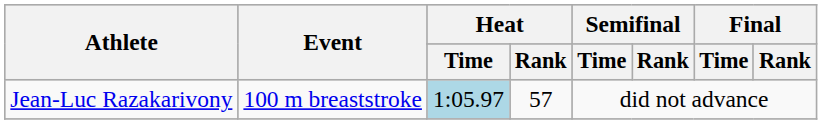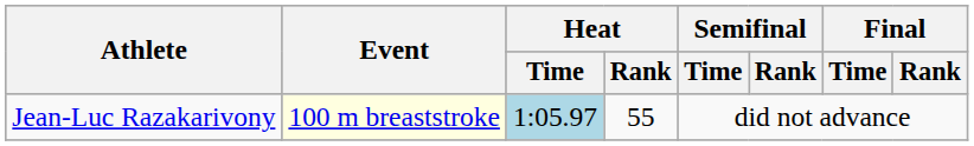Jean-Luc Razakarivony | Event: no background -> lightyellow background
Jean-Luc Razakarivony | Heat / Rank: 57 -> 55
